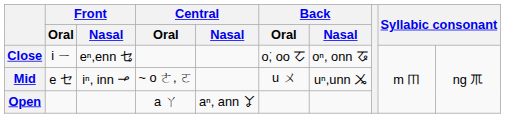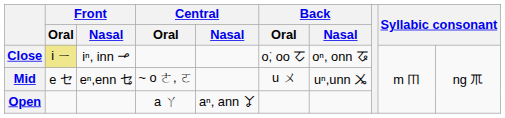Close | Front / Oral: no background -> khaki background
Close | Front / Nasal: eⁿ,enn ㆥ -> iⁿ, inn ㆪ
Mid | Front / Nasal: iⁿ, inn ㆪ -> eⁿ,enn ㆥ
